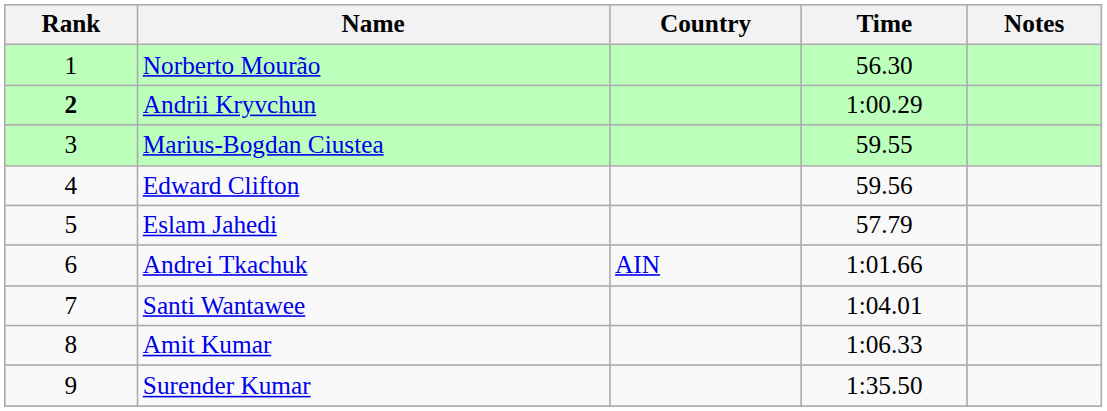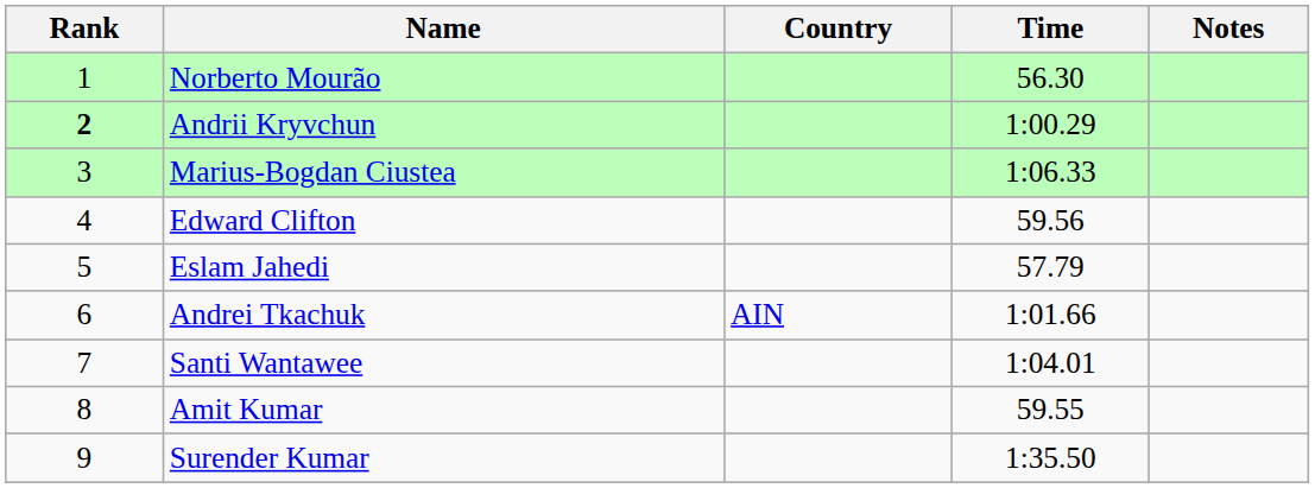Marius-Bogdan Ciustea | Time: 59.55 -> 1:06.33
Amit Kumar | Time: 1:06.33 -> 59.55
